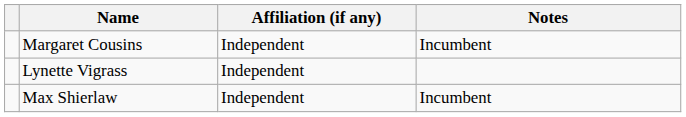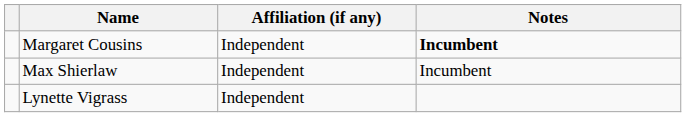Margaret Cousins | Notes: normal -> bold
rows swapped: Max Shierlaw <-> Lynette Vigrass
